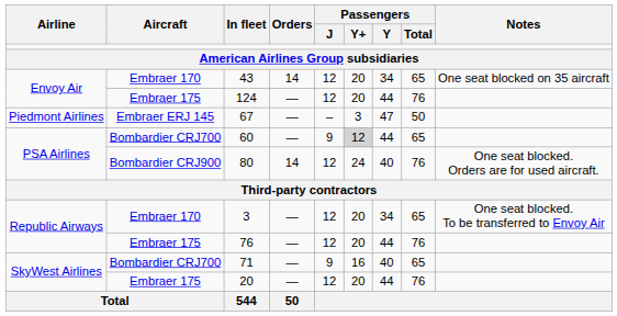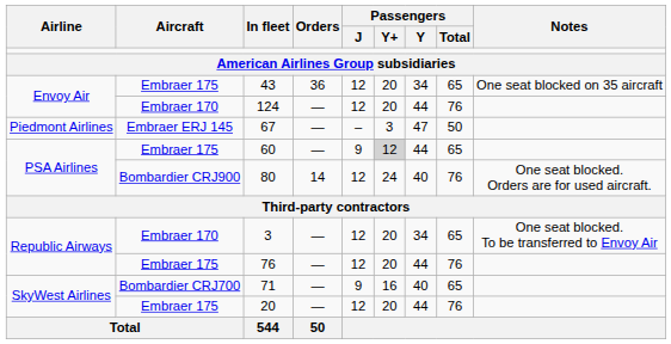43 | Aircraft: Embraer 170 -> Embraer 175
43 | Orders: 14 -> 36
124 | Aircraft: Embraer 175 -> Embraer 170
60 | Aircraft: Bombardier CRJ700 -> Embraer 175
